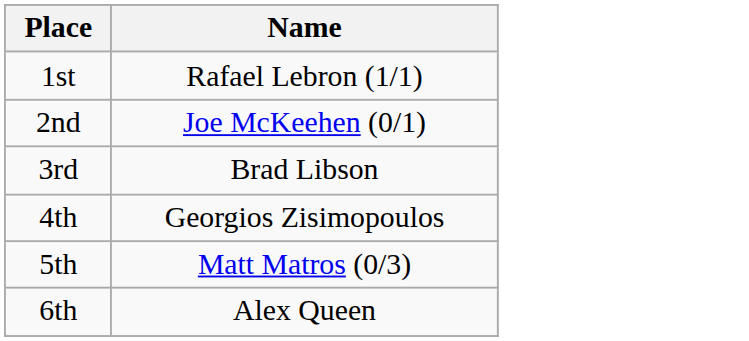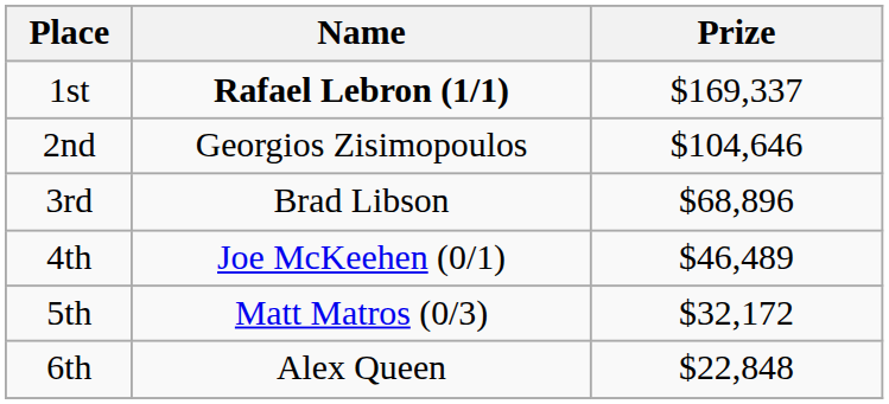+ column: Prize | $169,337 | $104,646 | $68,896 | $46,489 | $32,172 | $22,848
1st | Name: normal -> bold
2nd | Name: Joe McKeehen (0/1) -> Georgios Zisimopoulos
4th | Name: Georgios Zisimopoulos -> Joe McKeehen (0/1)
